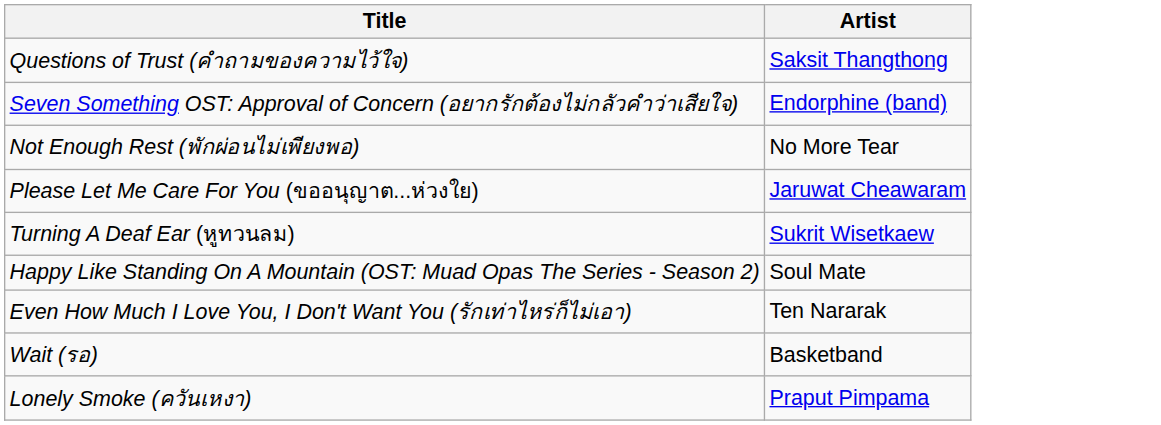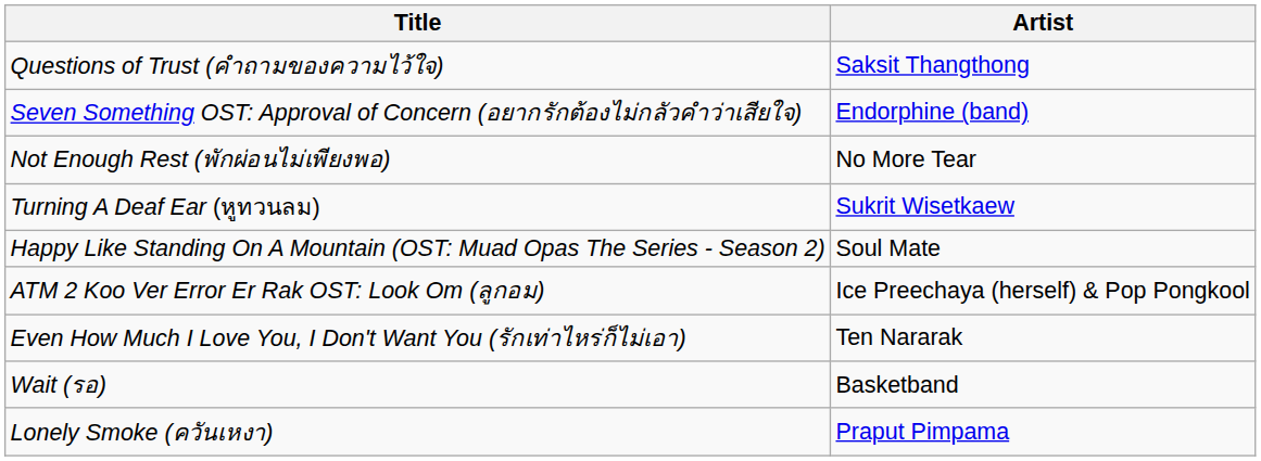- row: Please Let Me Care For You (ขออนุญาต...ห่วงใย) | Jaruwat Cheawaram
+ row: ATM 2 Koo Ver Error Er Rak OST: Look Om (ลูกอม) | Ice Preechaya (herself) & Pop Pongkool
